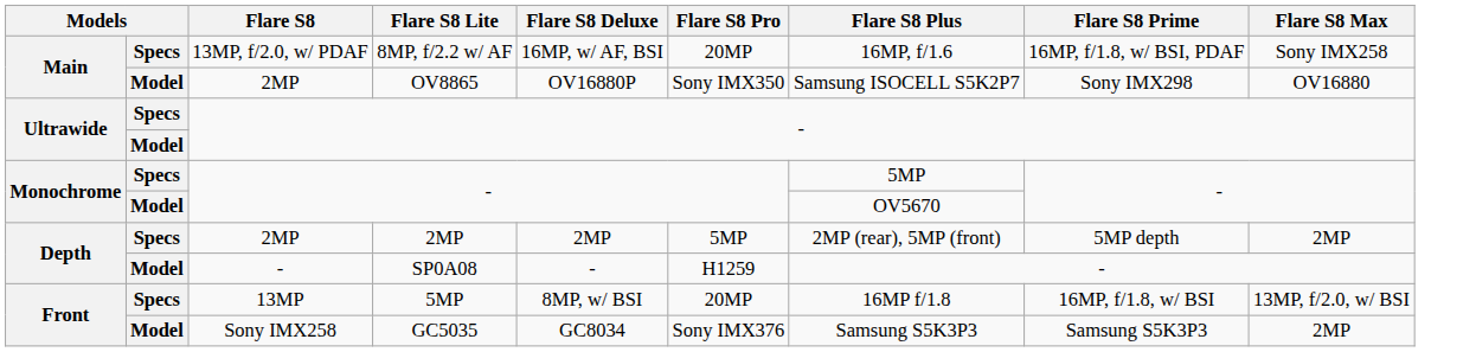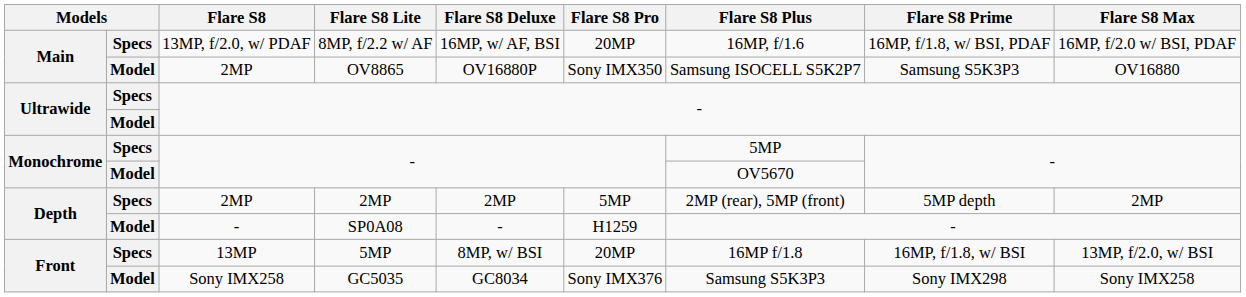8MP, f/2.2 w/ AF | Flare S8 Max: Sony IMX258 -> 16MP, f/2.0 w/ BSI, PDAF
OV8865 | Flare S8 Prime: Sony IMX298 -> Samsung S5K3P3
GC5035 | Flare S8 Prime: Samsung S5K3P3 -> Sony IMX298
GC5035 | Flare S8 Max: 2MP -> Sony IMX258
